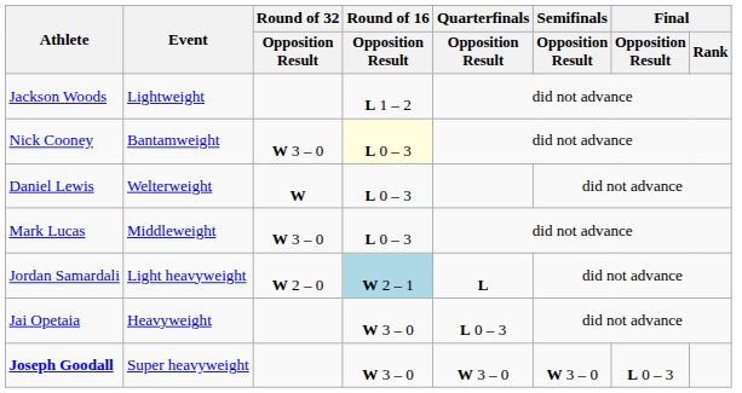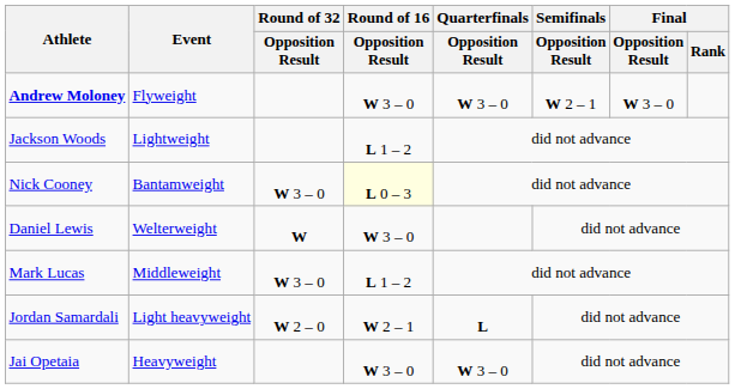+ row: Andrew Moloney | Flyweight | W 3 – 0 | W 3 – 0 | W 2 – 1 | W 3 – 0
Daniel Lewis | Round of 16 / Opposition Result: L 0 – 3 -> W 3 – 0
Mark Lucas | Round of 16 / Opposition Result: L 0 – 3 -> L 1 – 2
Jordan Samardali | Round of 16 / Opposition Result: lightblue background -> no background
Jai Opetaia | Quarterfinals / Opposition Result: L 0 – 3 -> W 3 – 0
- row: Joseph Goodall | Super heavyweight | W 3 – 0 | W 3 – 0 | W 3 – 0 | L 0 – 3
